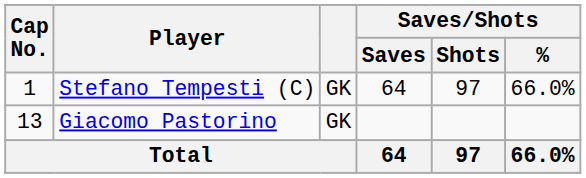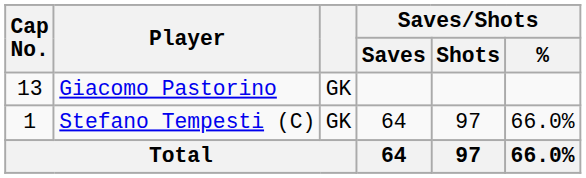rows swapped: Stefano Tempesti (C) <-> Giacomo Pastorino
